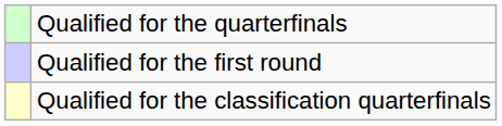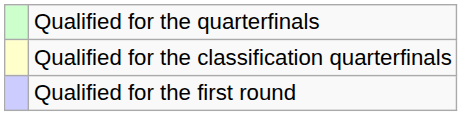rows swapped: Qualified for the first round <-> Qualified for the classification quarterfinals
